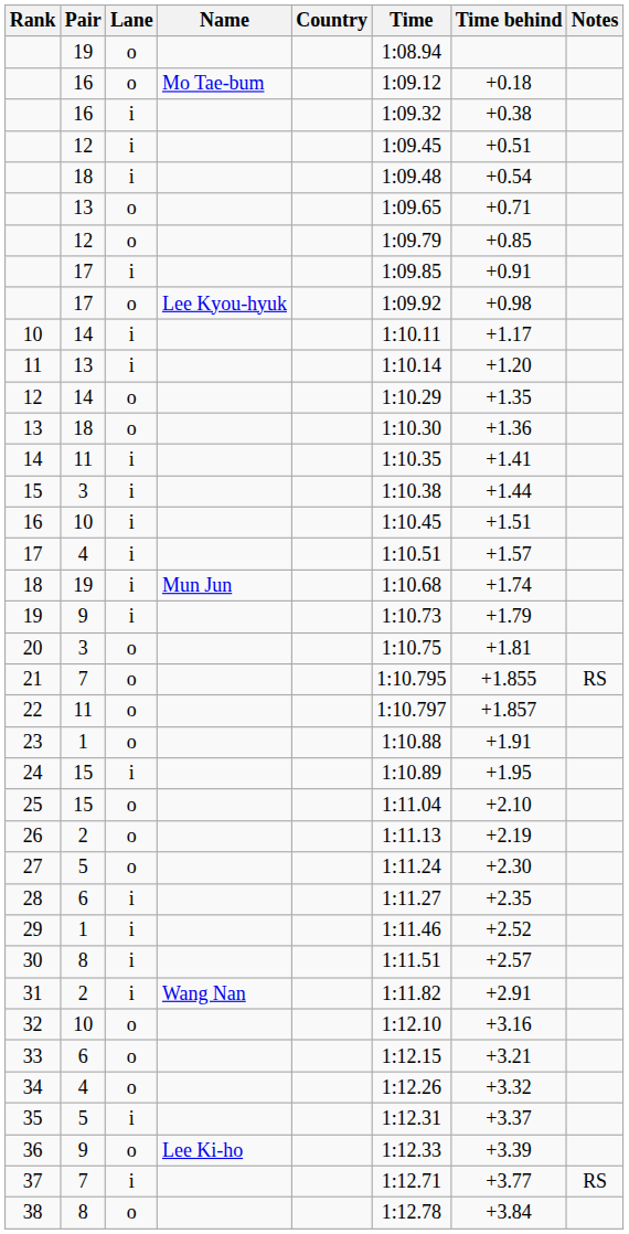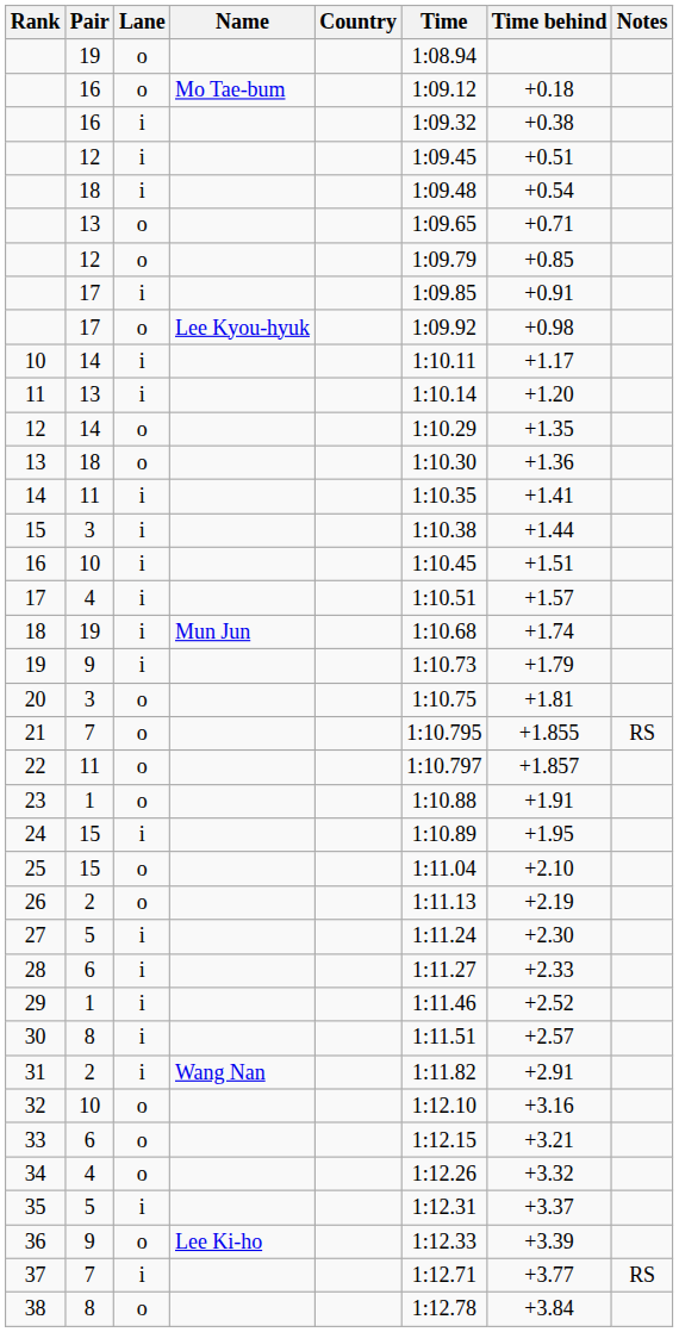27 | Lane: o -> i
28 | Time behind: +2.35 -> +2.33
